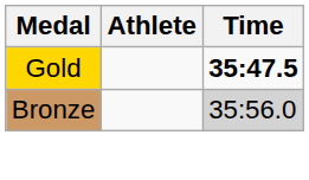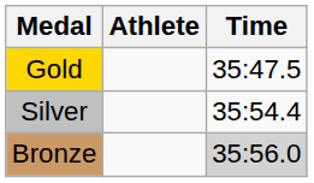Gold | Time: bold -> normal
+ row: Silver | 35:54.4
